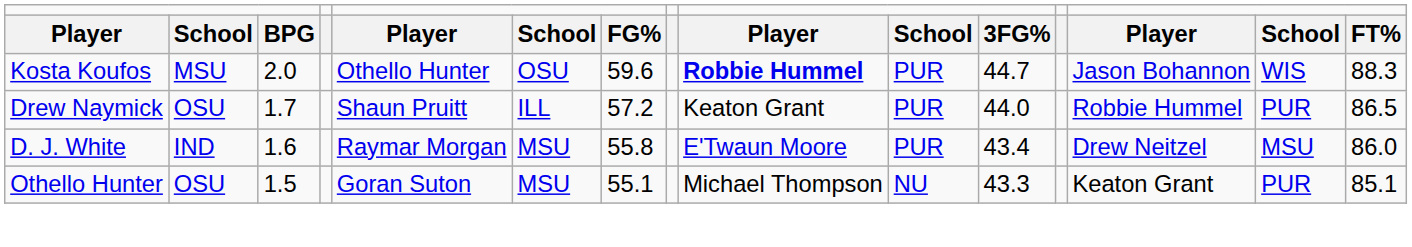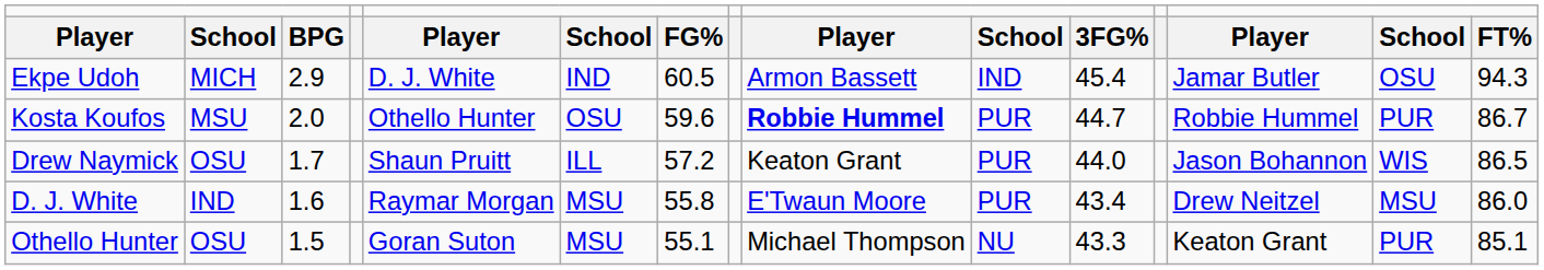+ row: Ekpe Udoh | MICH | 2.9 | D. J. White | IND | 60.5 | Armon Bassett | IND | 45.4 | Jamar Butler | OSU | 94.3
Kosta Koufos | column 13: Jason Bohannon -> Robbie Hummel
Kosta Koufos | column 14: WIS -> PUR
Kosta Koufos | column 15: 88.3 -> 86.7
Drew Naymick | column 13: Robbie Hummel -> Jason Bohannon
Drew Naymick | column 14: PUR -> WIS
